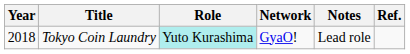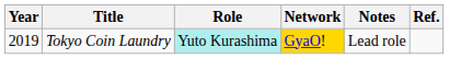Tokyo Coin Laundry | Year: 2018 -> 2019
Tokyo Coin Laundry | Network: no background -> gold background
